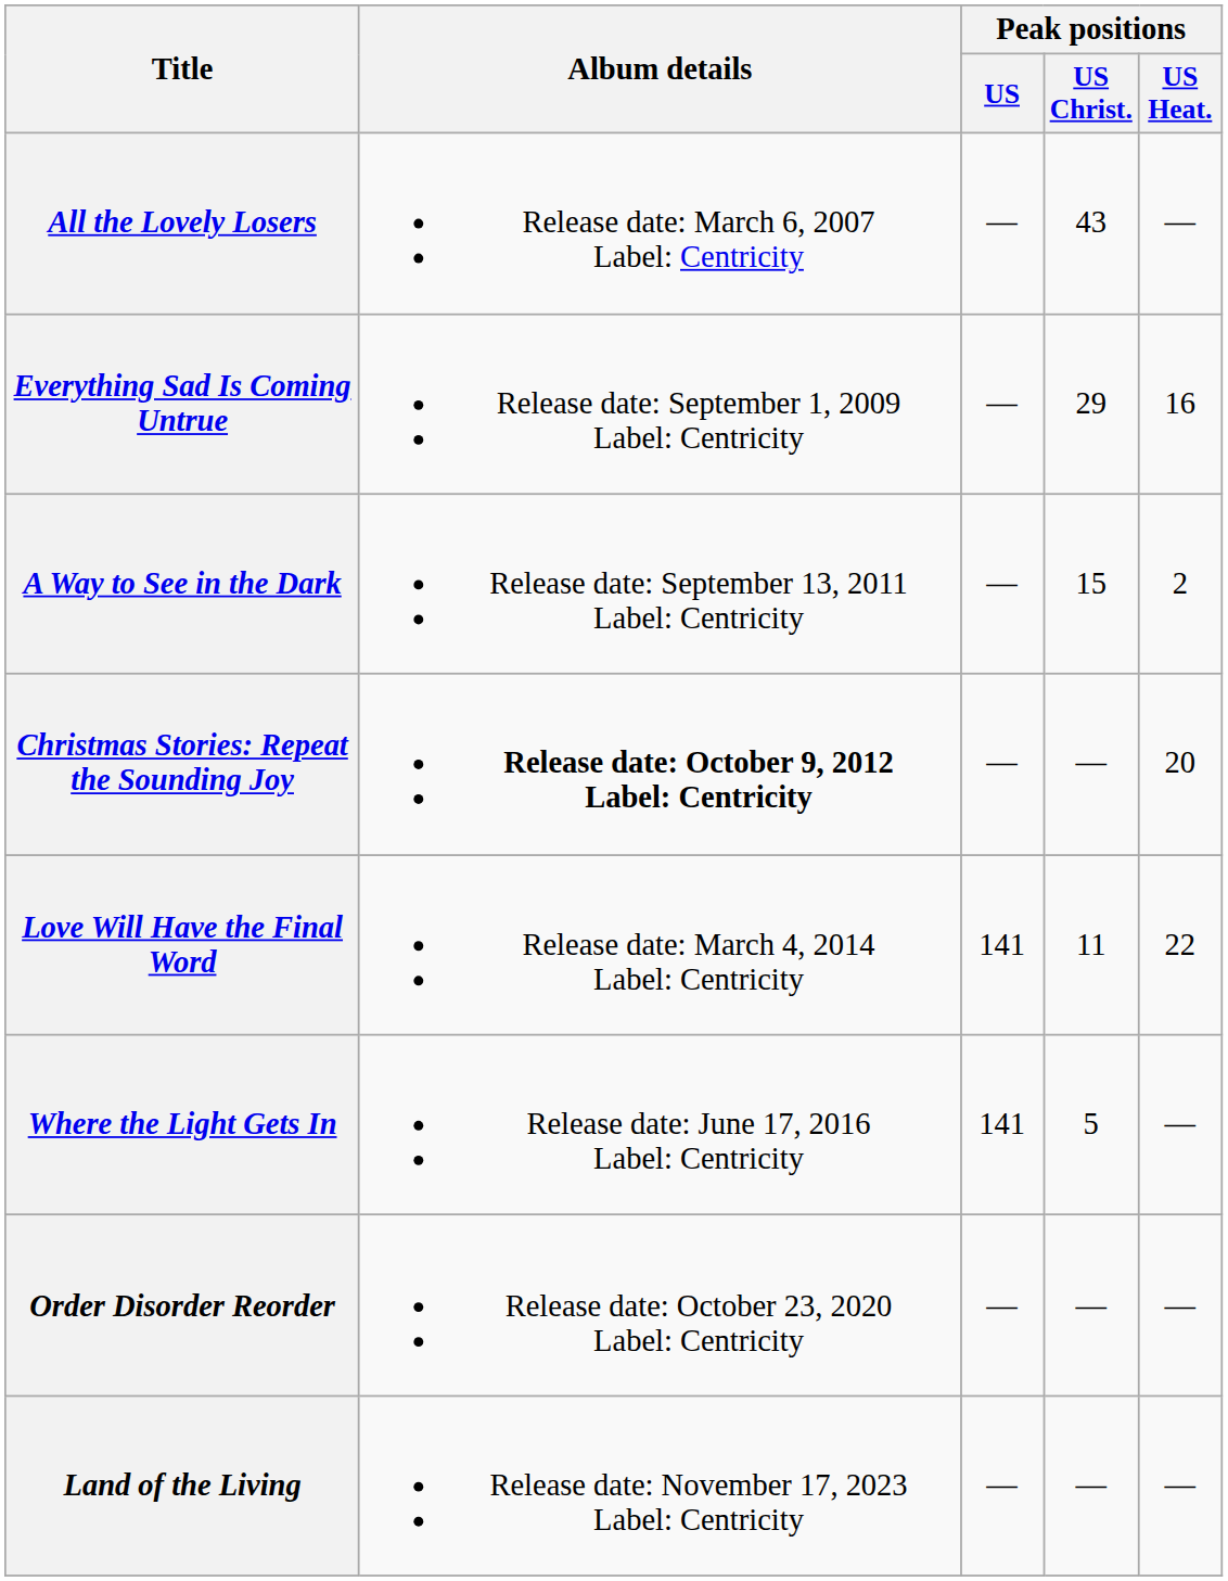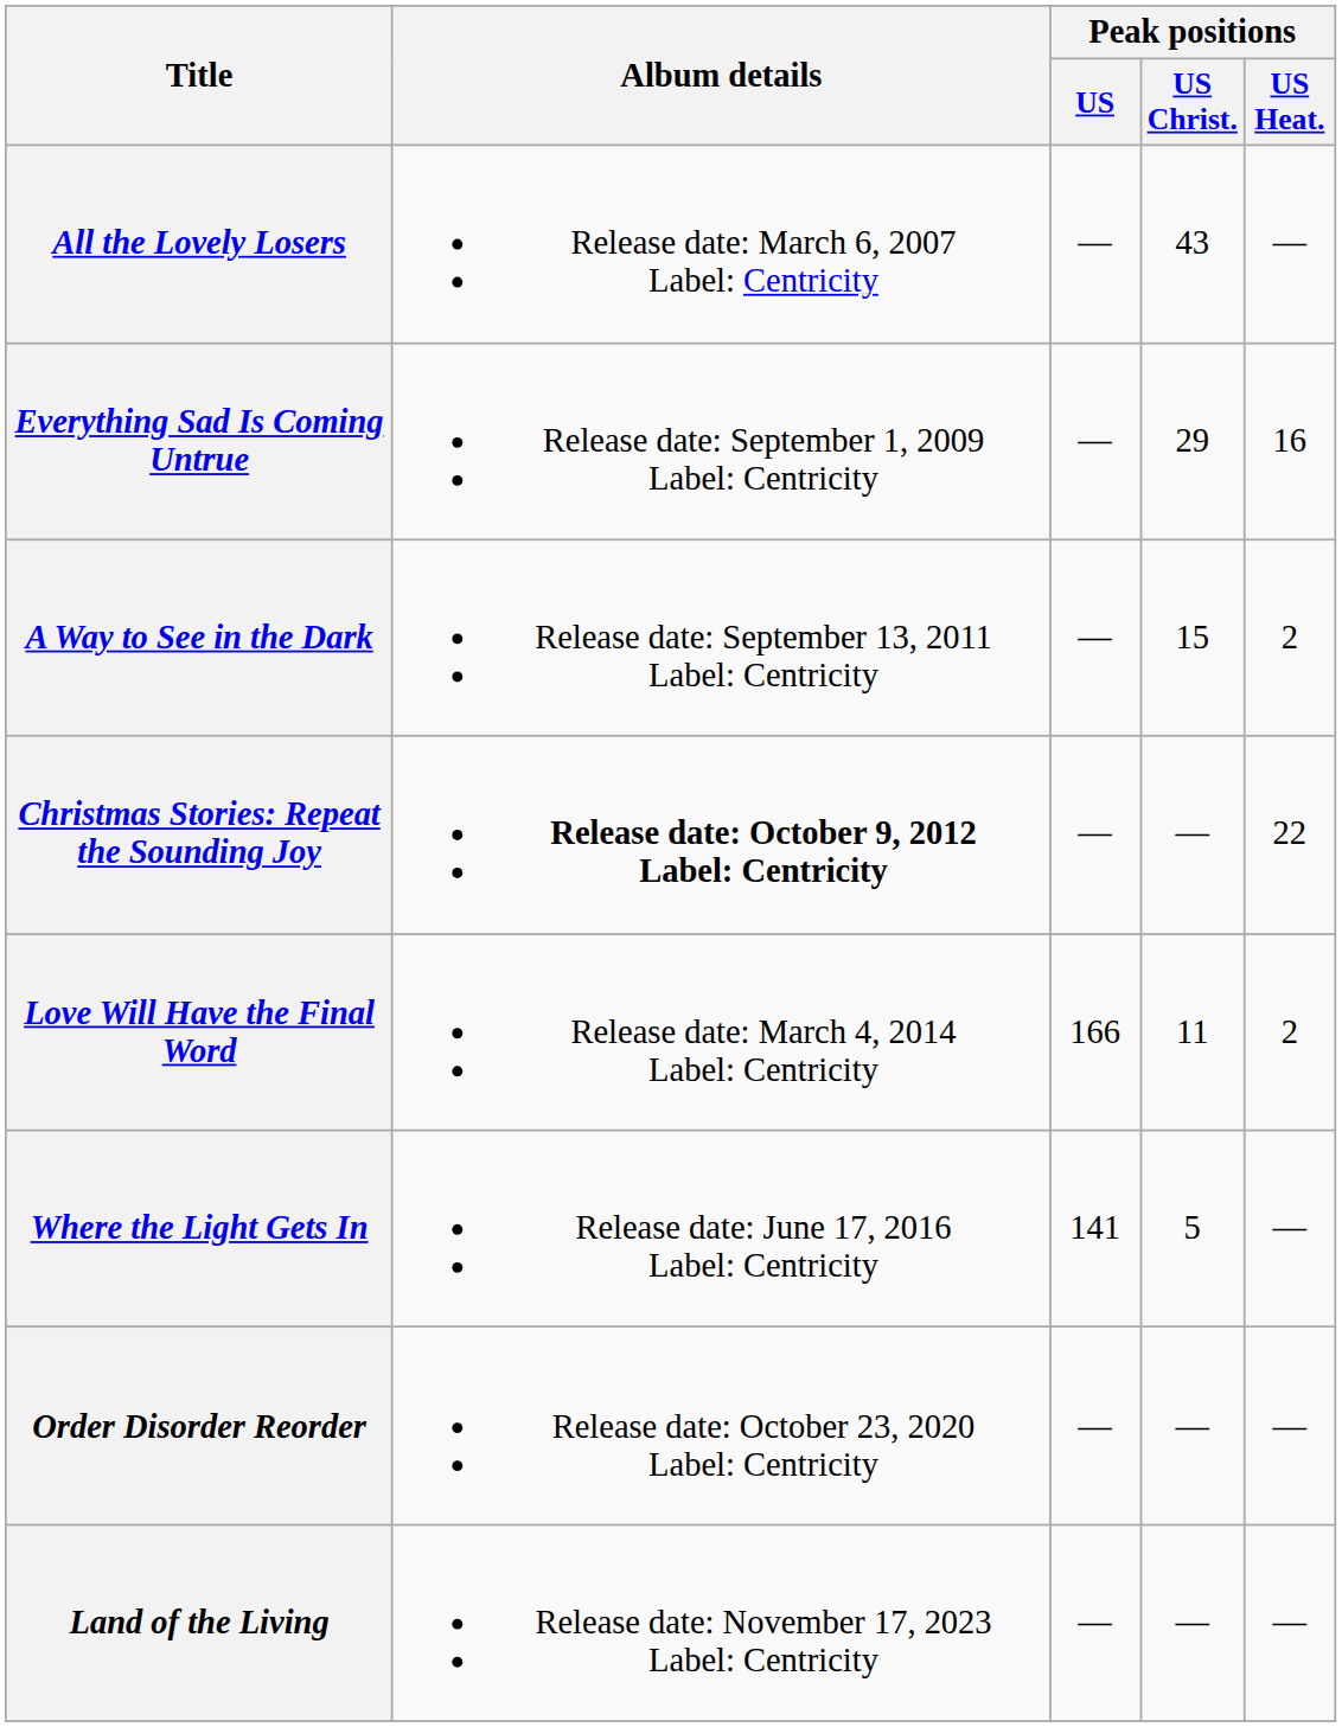Christmas Stories: Repeat the Sounding Joy | Peak positions / US Heat.: 20 -> 22
Love Will Have the Final Word | Peak positions / US: 141 -> 166
Love Will Have the Final Word | Peak positions / US Heat.: 22 -> 2
